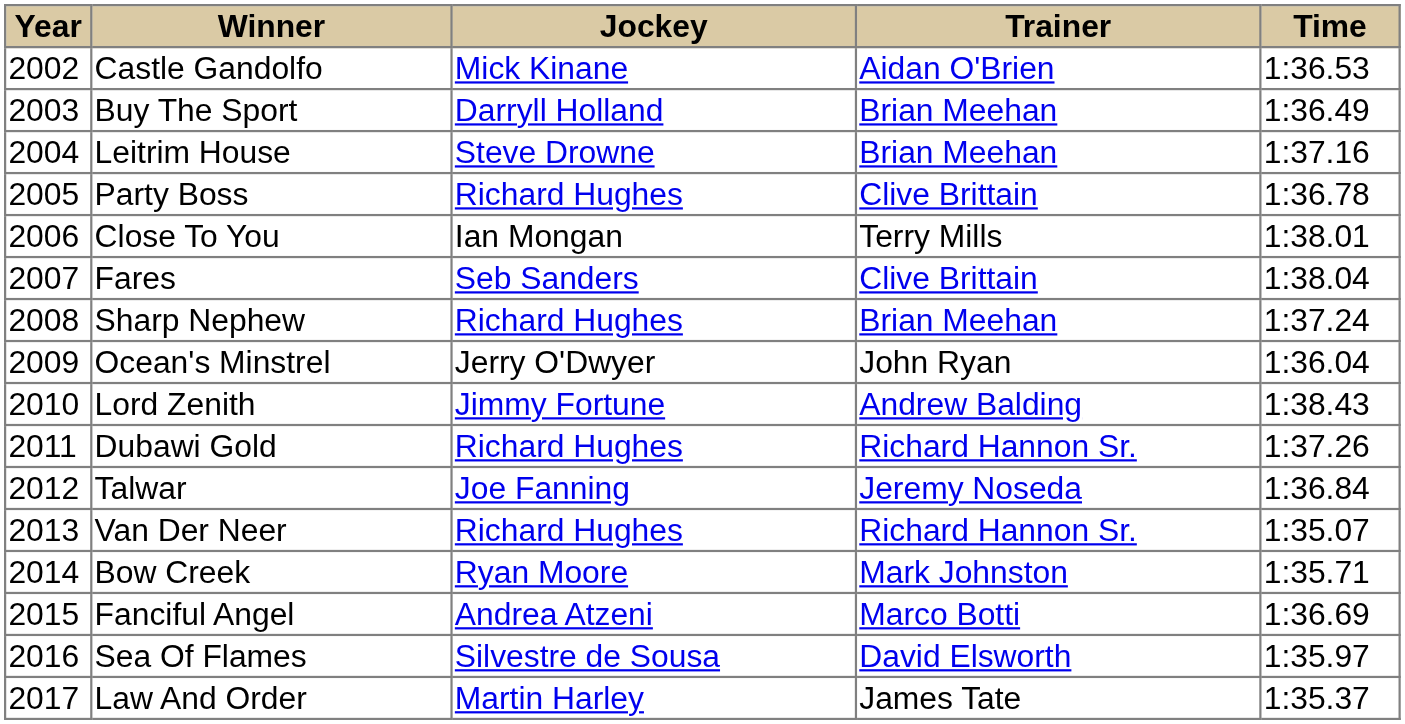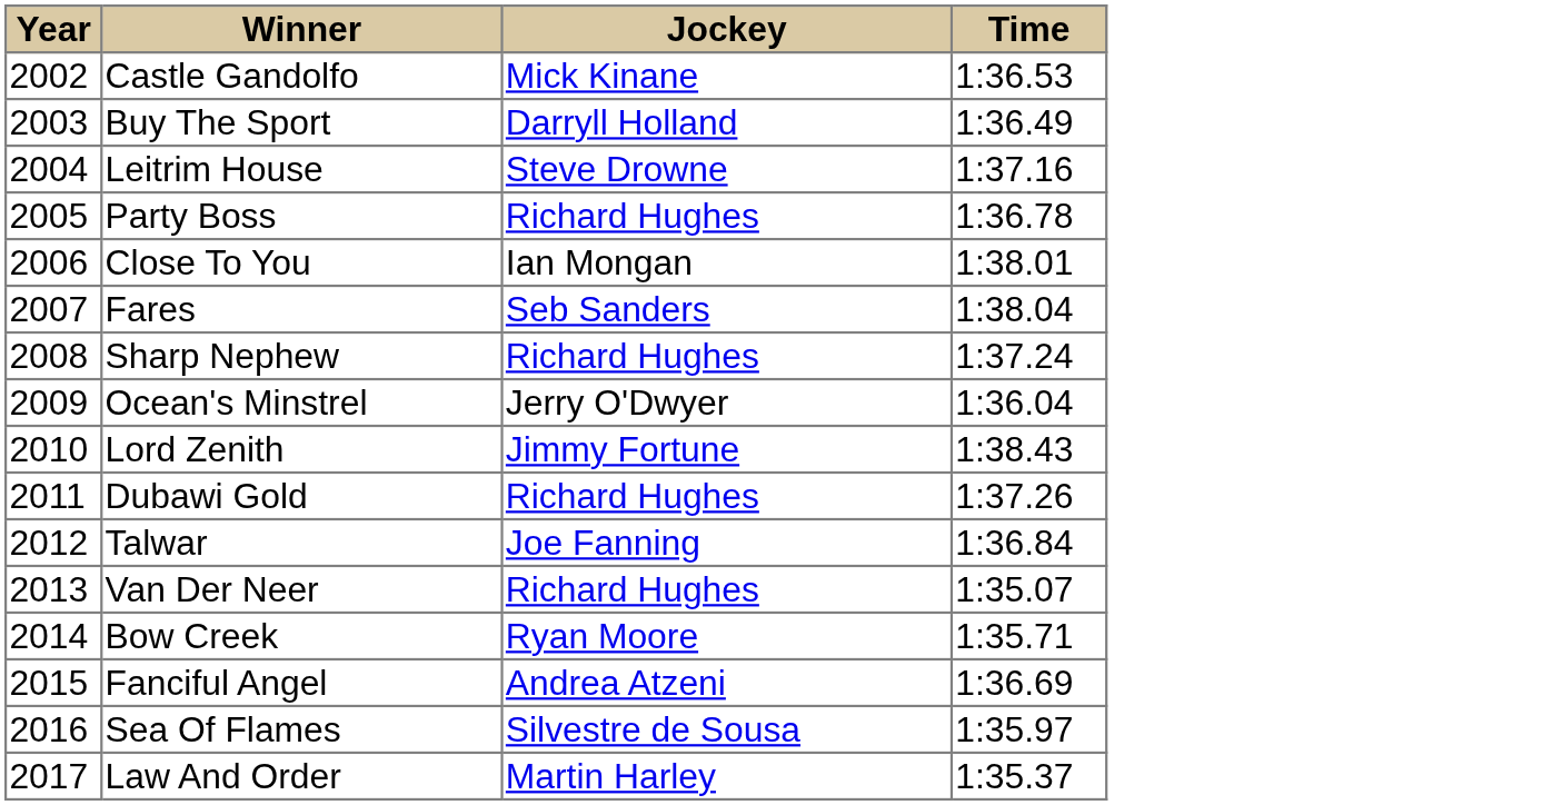- column: Trainer | Aidan O'Brien | Brian Meehan | Brian Meehan | Clive Brittain | Terry Mills | Clive Brittain | Brian Meehan | John Ryan | Andrew Balding | Richard Hannon Sr. | Jeremy Noseda | Richard Hannon Sr. | Mark Johnston | Marco Botti | David Elsworth | James Tate
